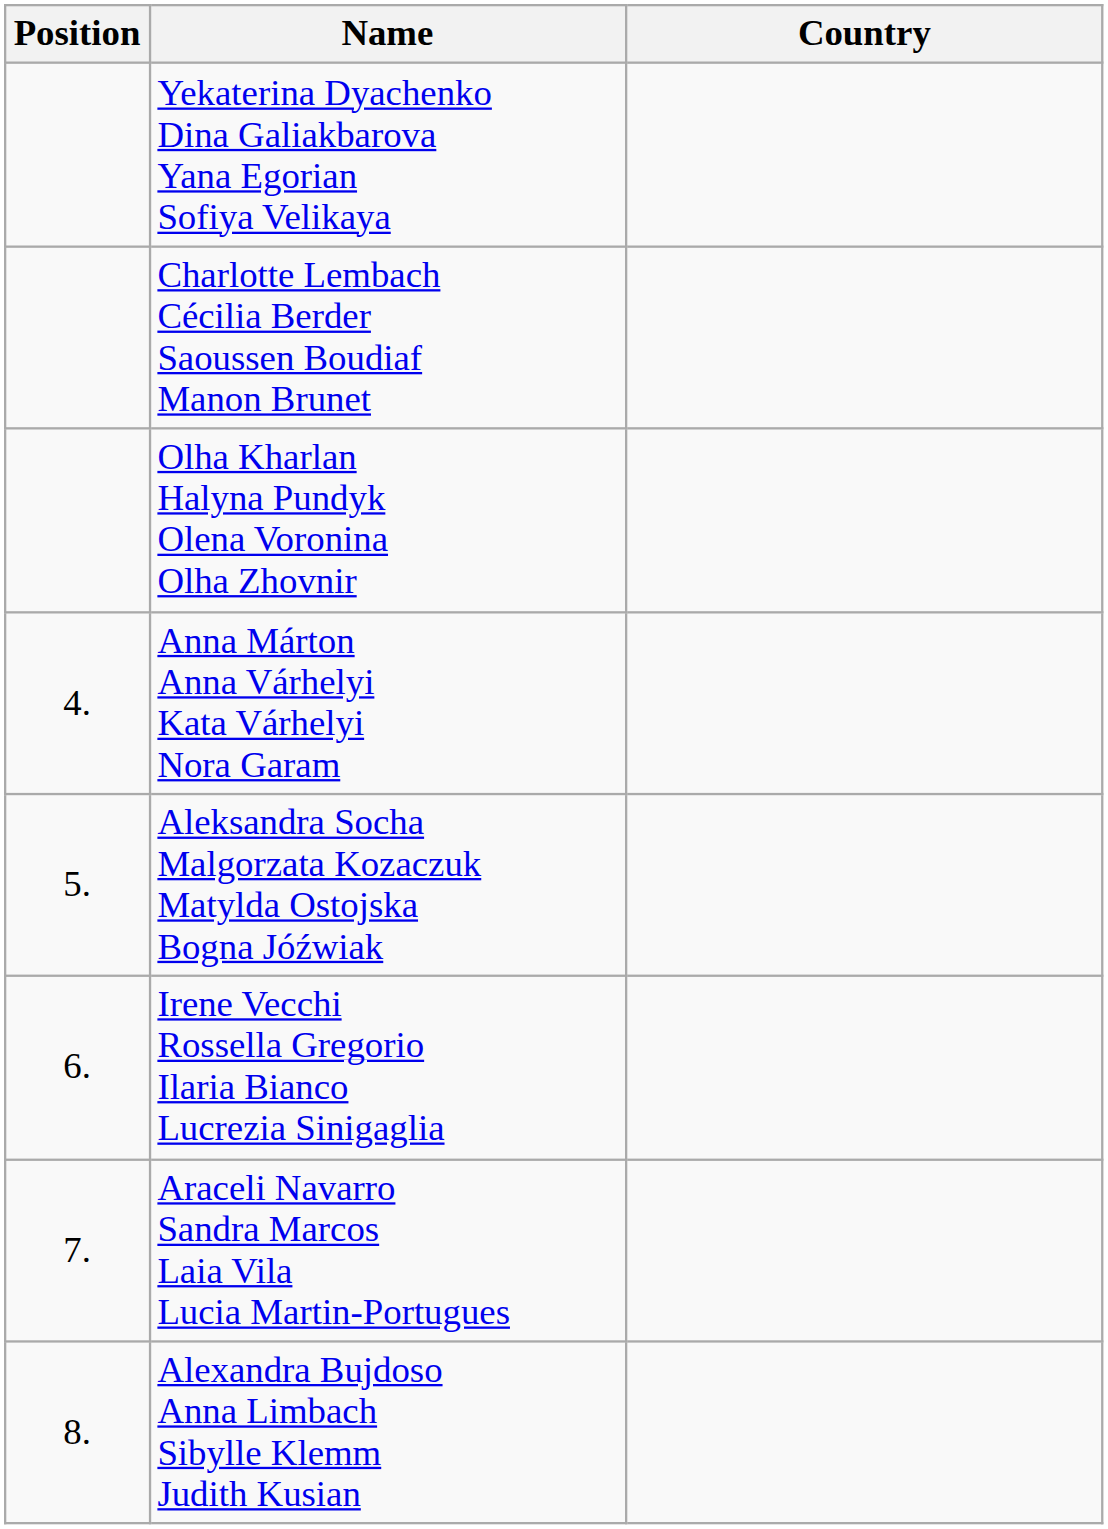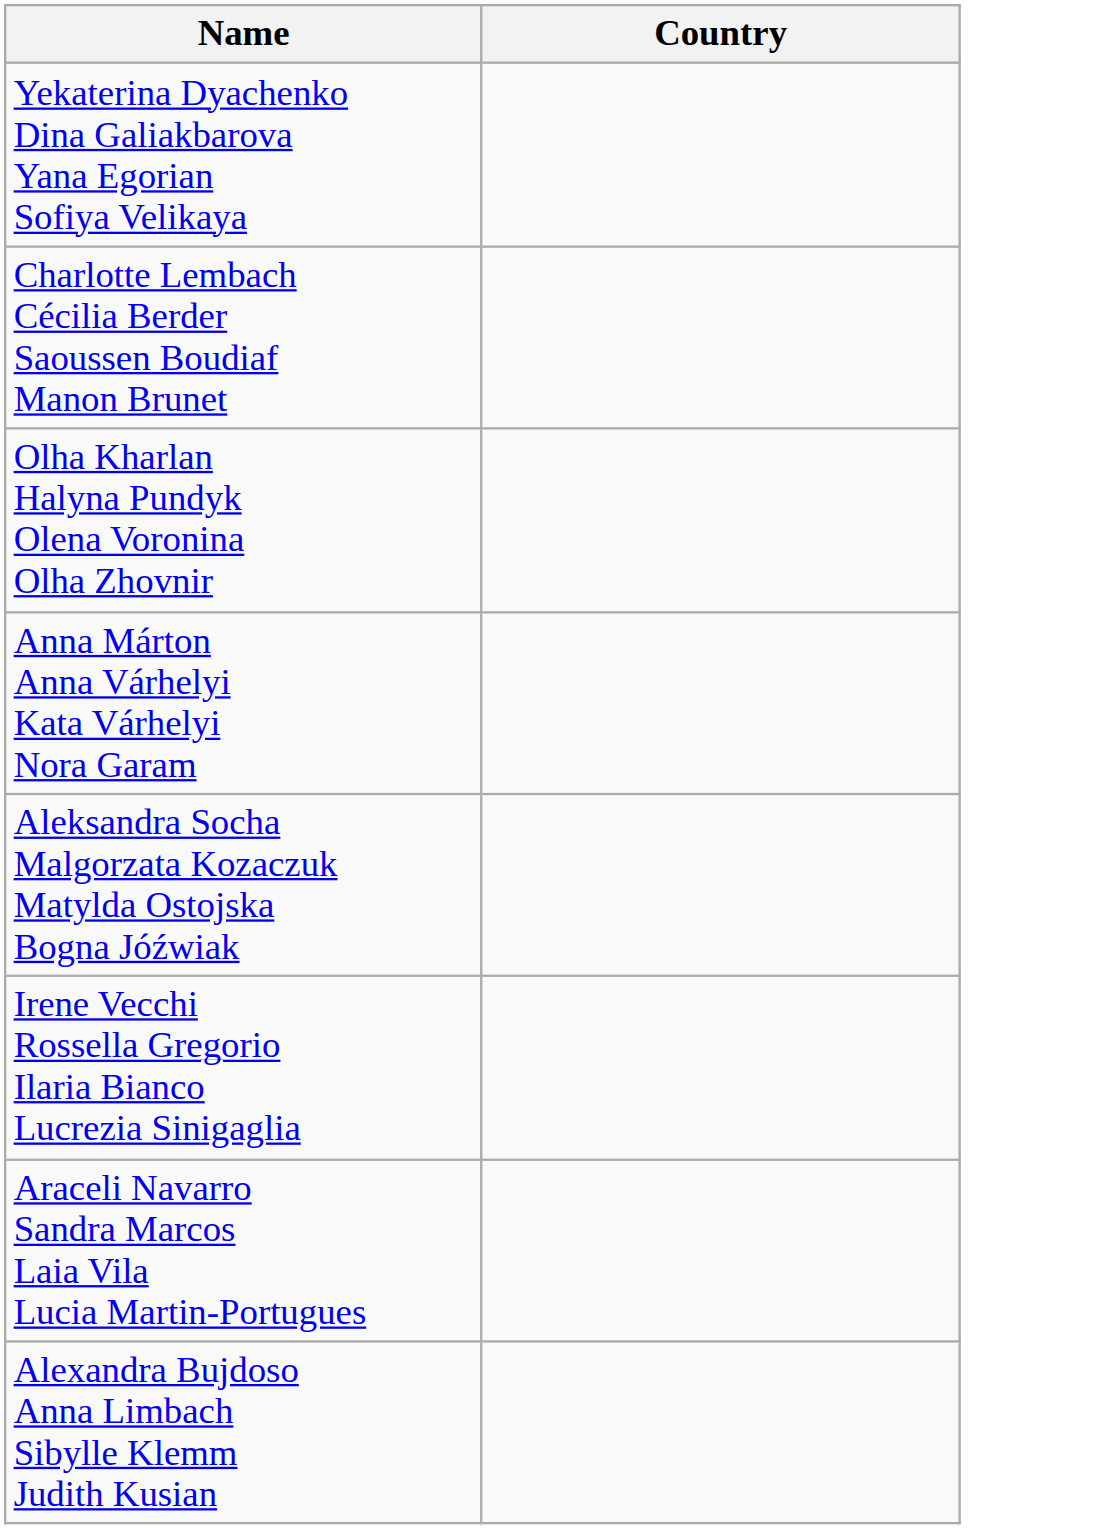- column: Position | 4. | 5. | 6. | 7. | 8.
